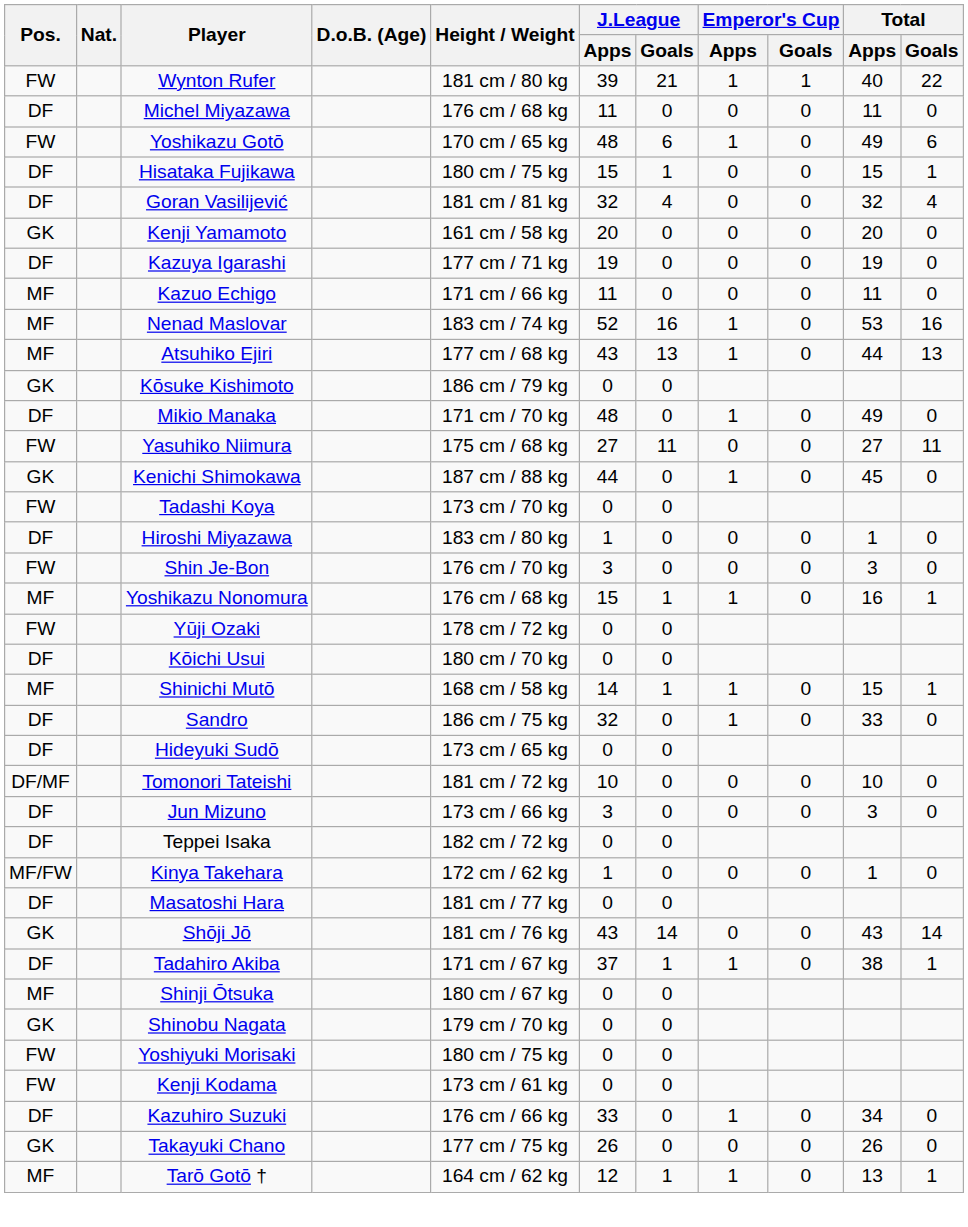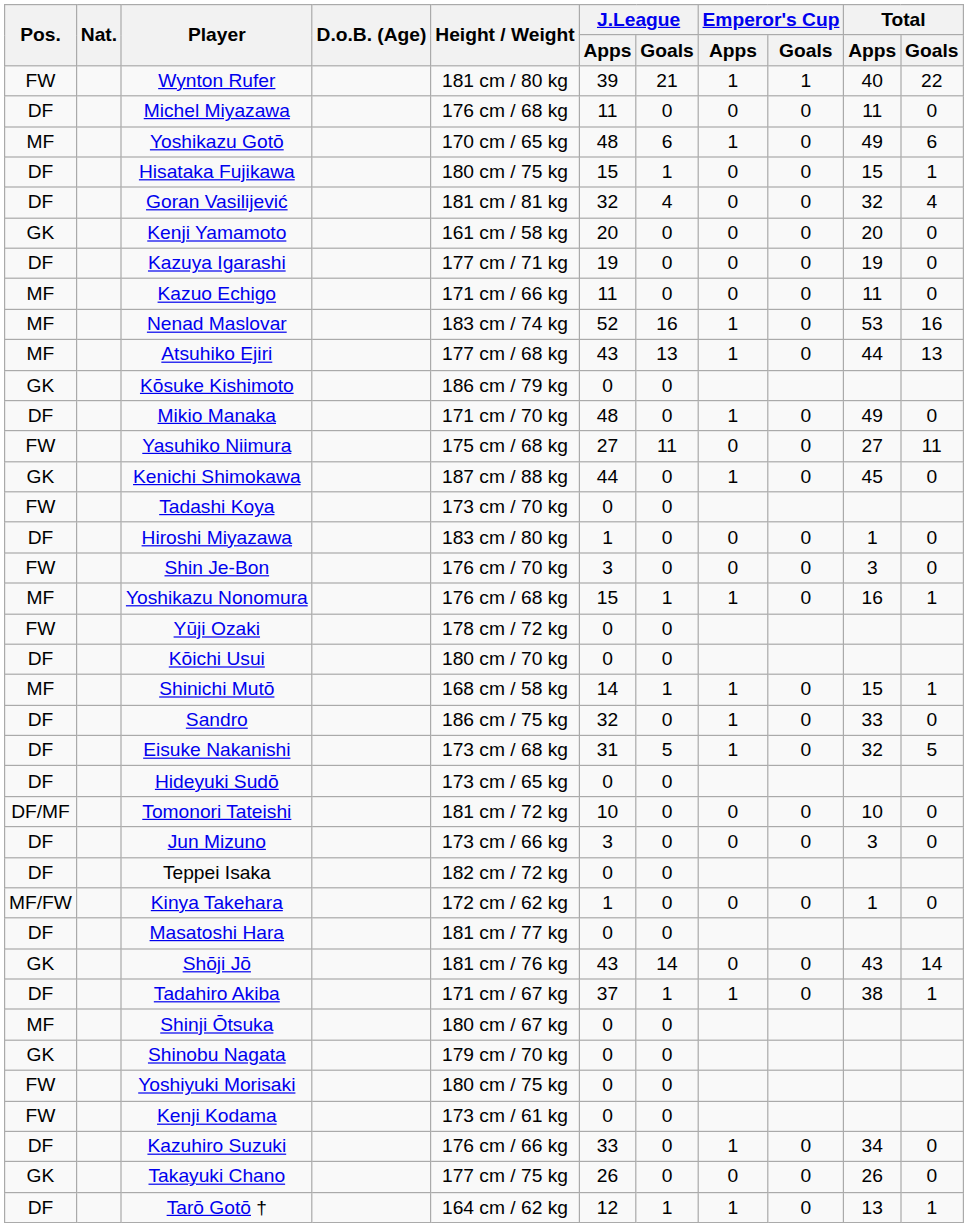Yoshikazu Gotō | Pos.: FW -> MF
+ row: DF | Eisuke Nakanishi | 173 cm / 68 kg | 31 | 5 | 1 | 0 | 32 | 5
Tarō Gotō † | Pos.: MF -> DF
